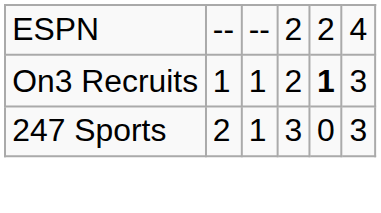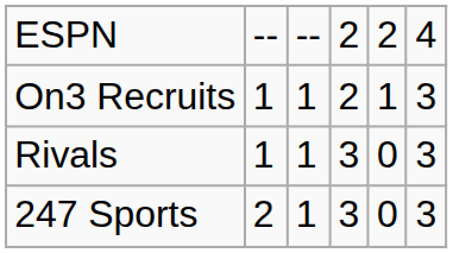On3 Recruits | column 5: bold -> normal
+ row: Rivals | 1 | 1 | 3 | 0 | 3
